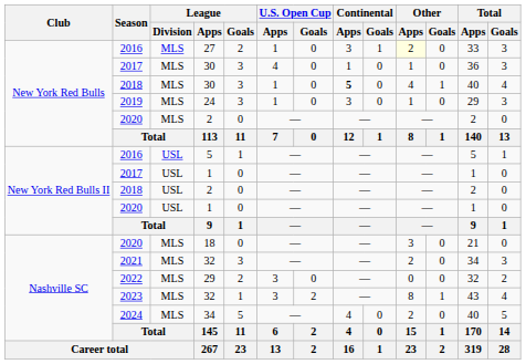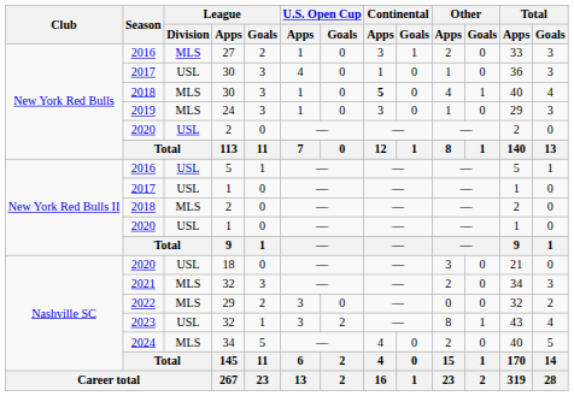27 | Other / Apps: lightyellow background -> no background
2017 / 30 | League / Division: MLS -> USL
2020 / 2 | League / Division: MLS -> USL
2018 / 2 | League / Division: USL -> MLS
18 | League / Division: MLS -> USL
2023 / 32 | League / Division: MLS -> USL
